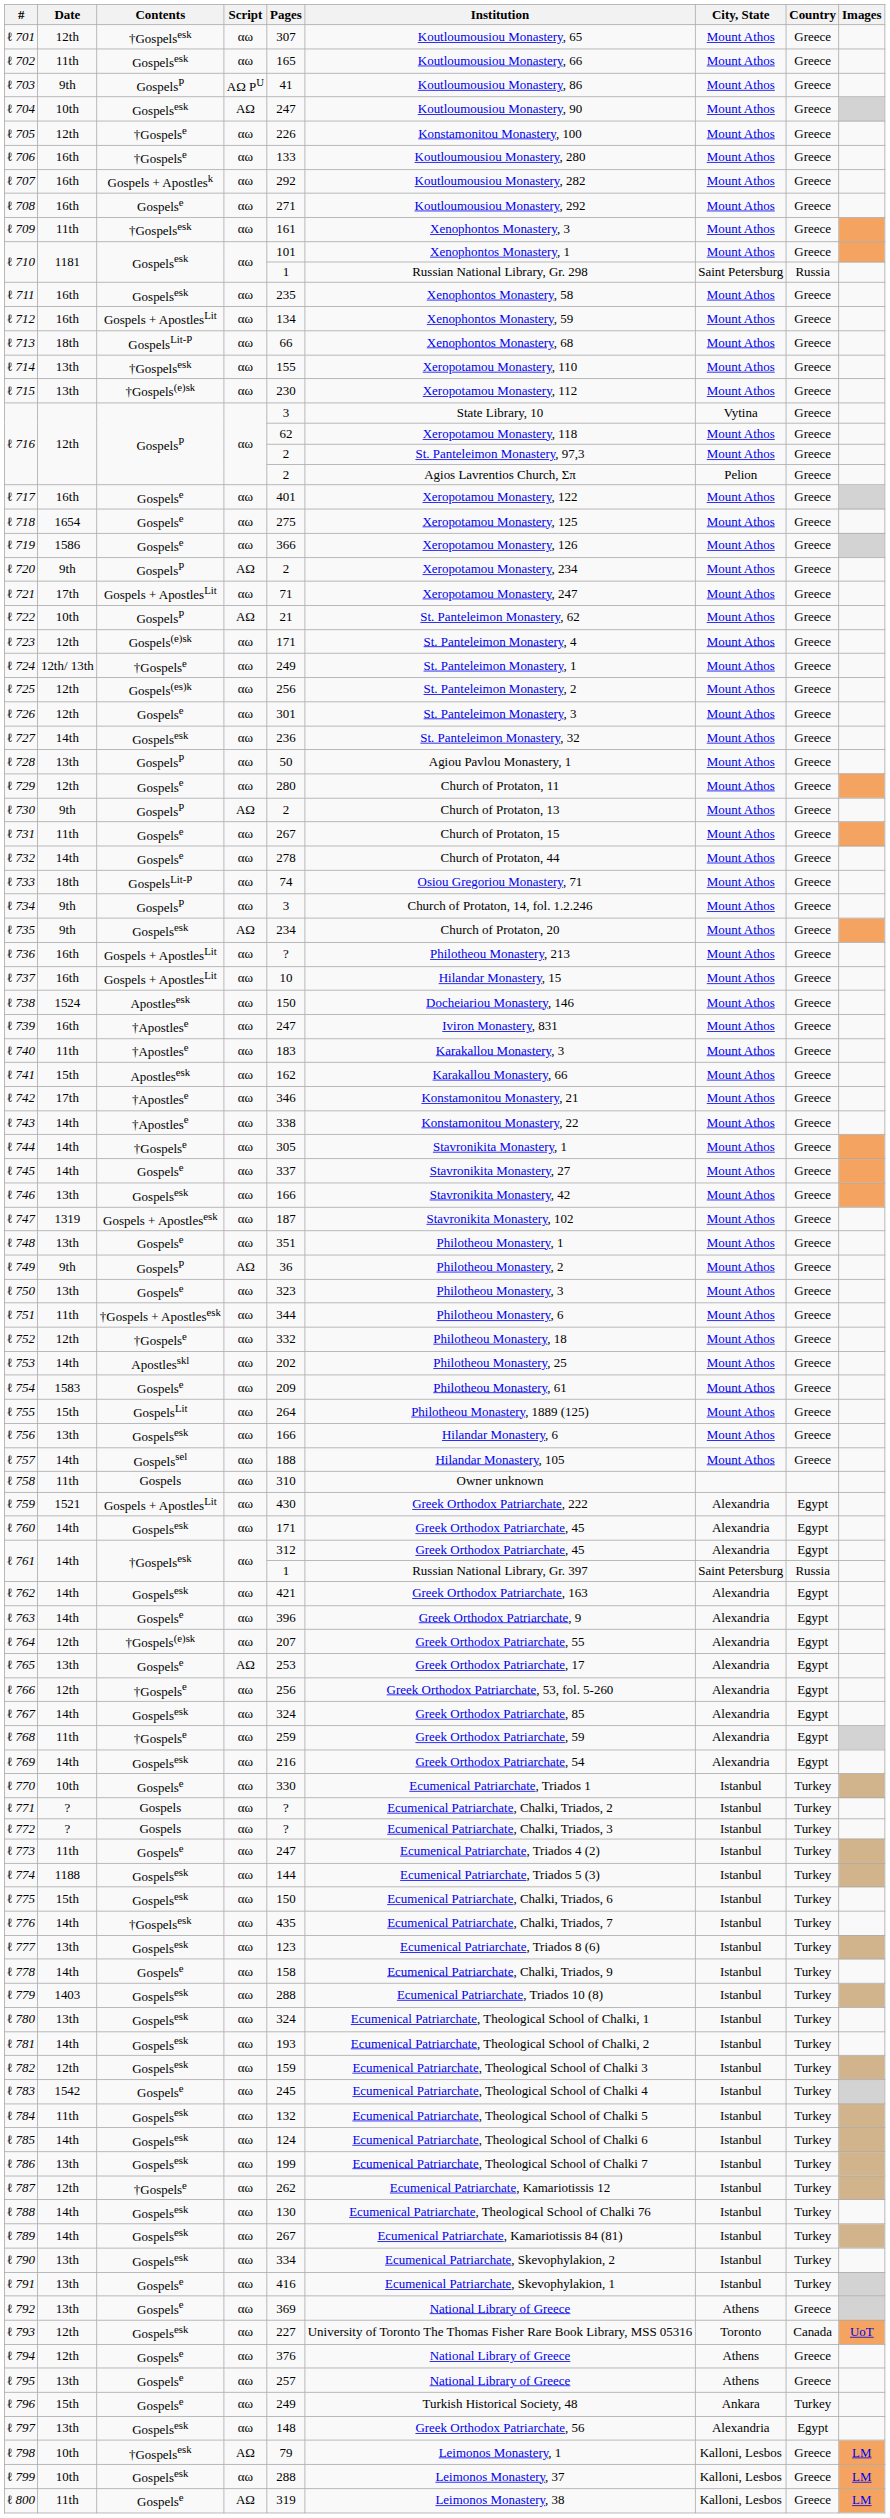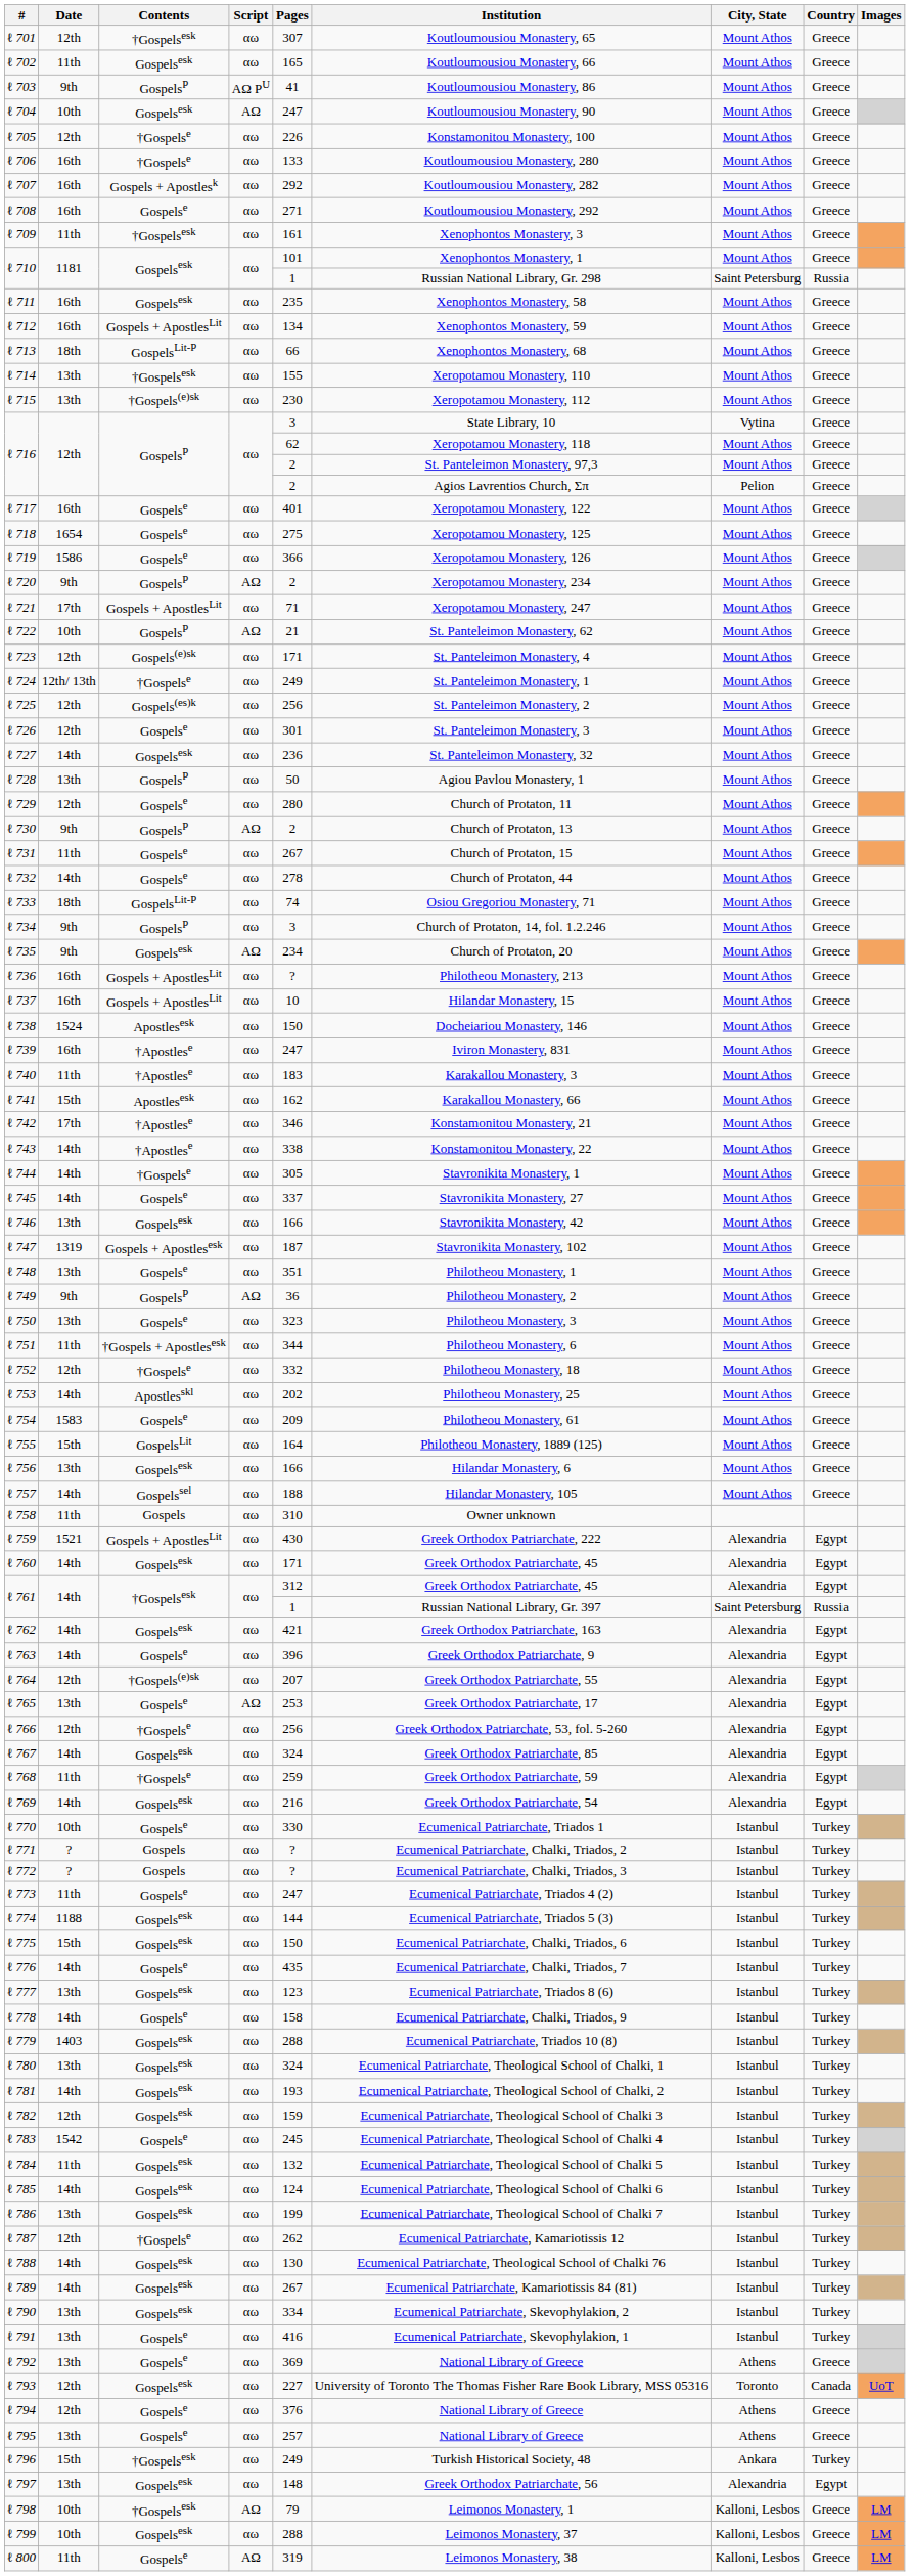ℓ 755 | Pages: 264 -> 164
ℓ 776 | Contents: †Gospelsesk -> Gospelse
ℓ 796 | Contents: Gospelse -> †Gospelsesk
